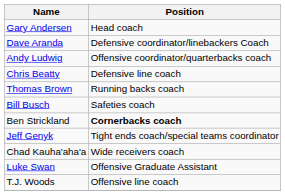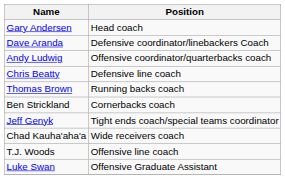- row: Bill Busch | Safeties coach
Ben Strickland | Position: bold -> normal
rows swapped: T.J. Woods <-> Luke Swan
